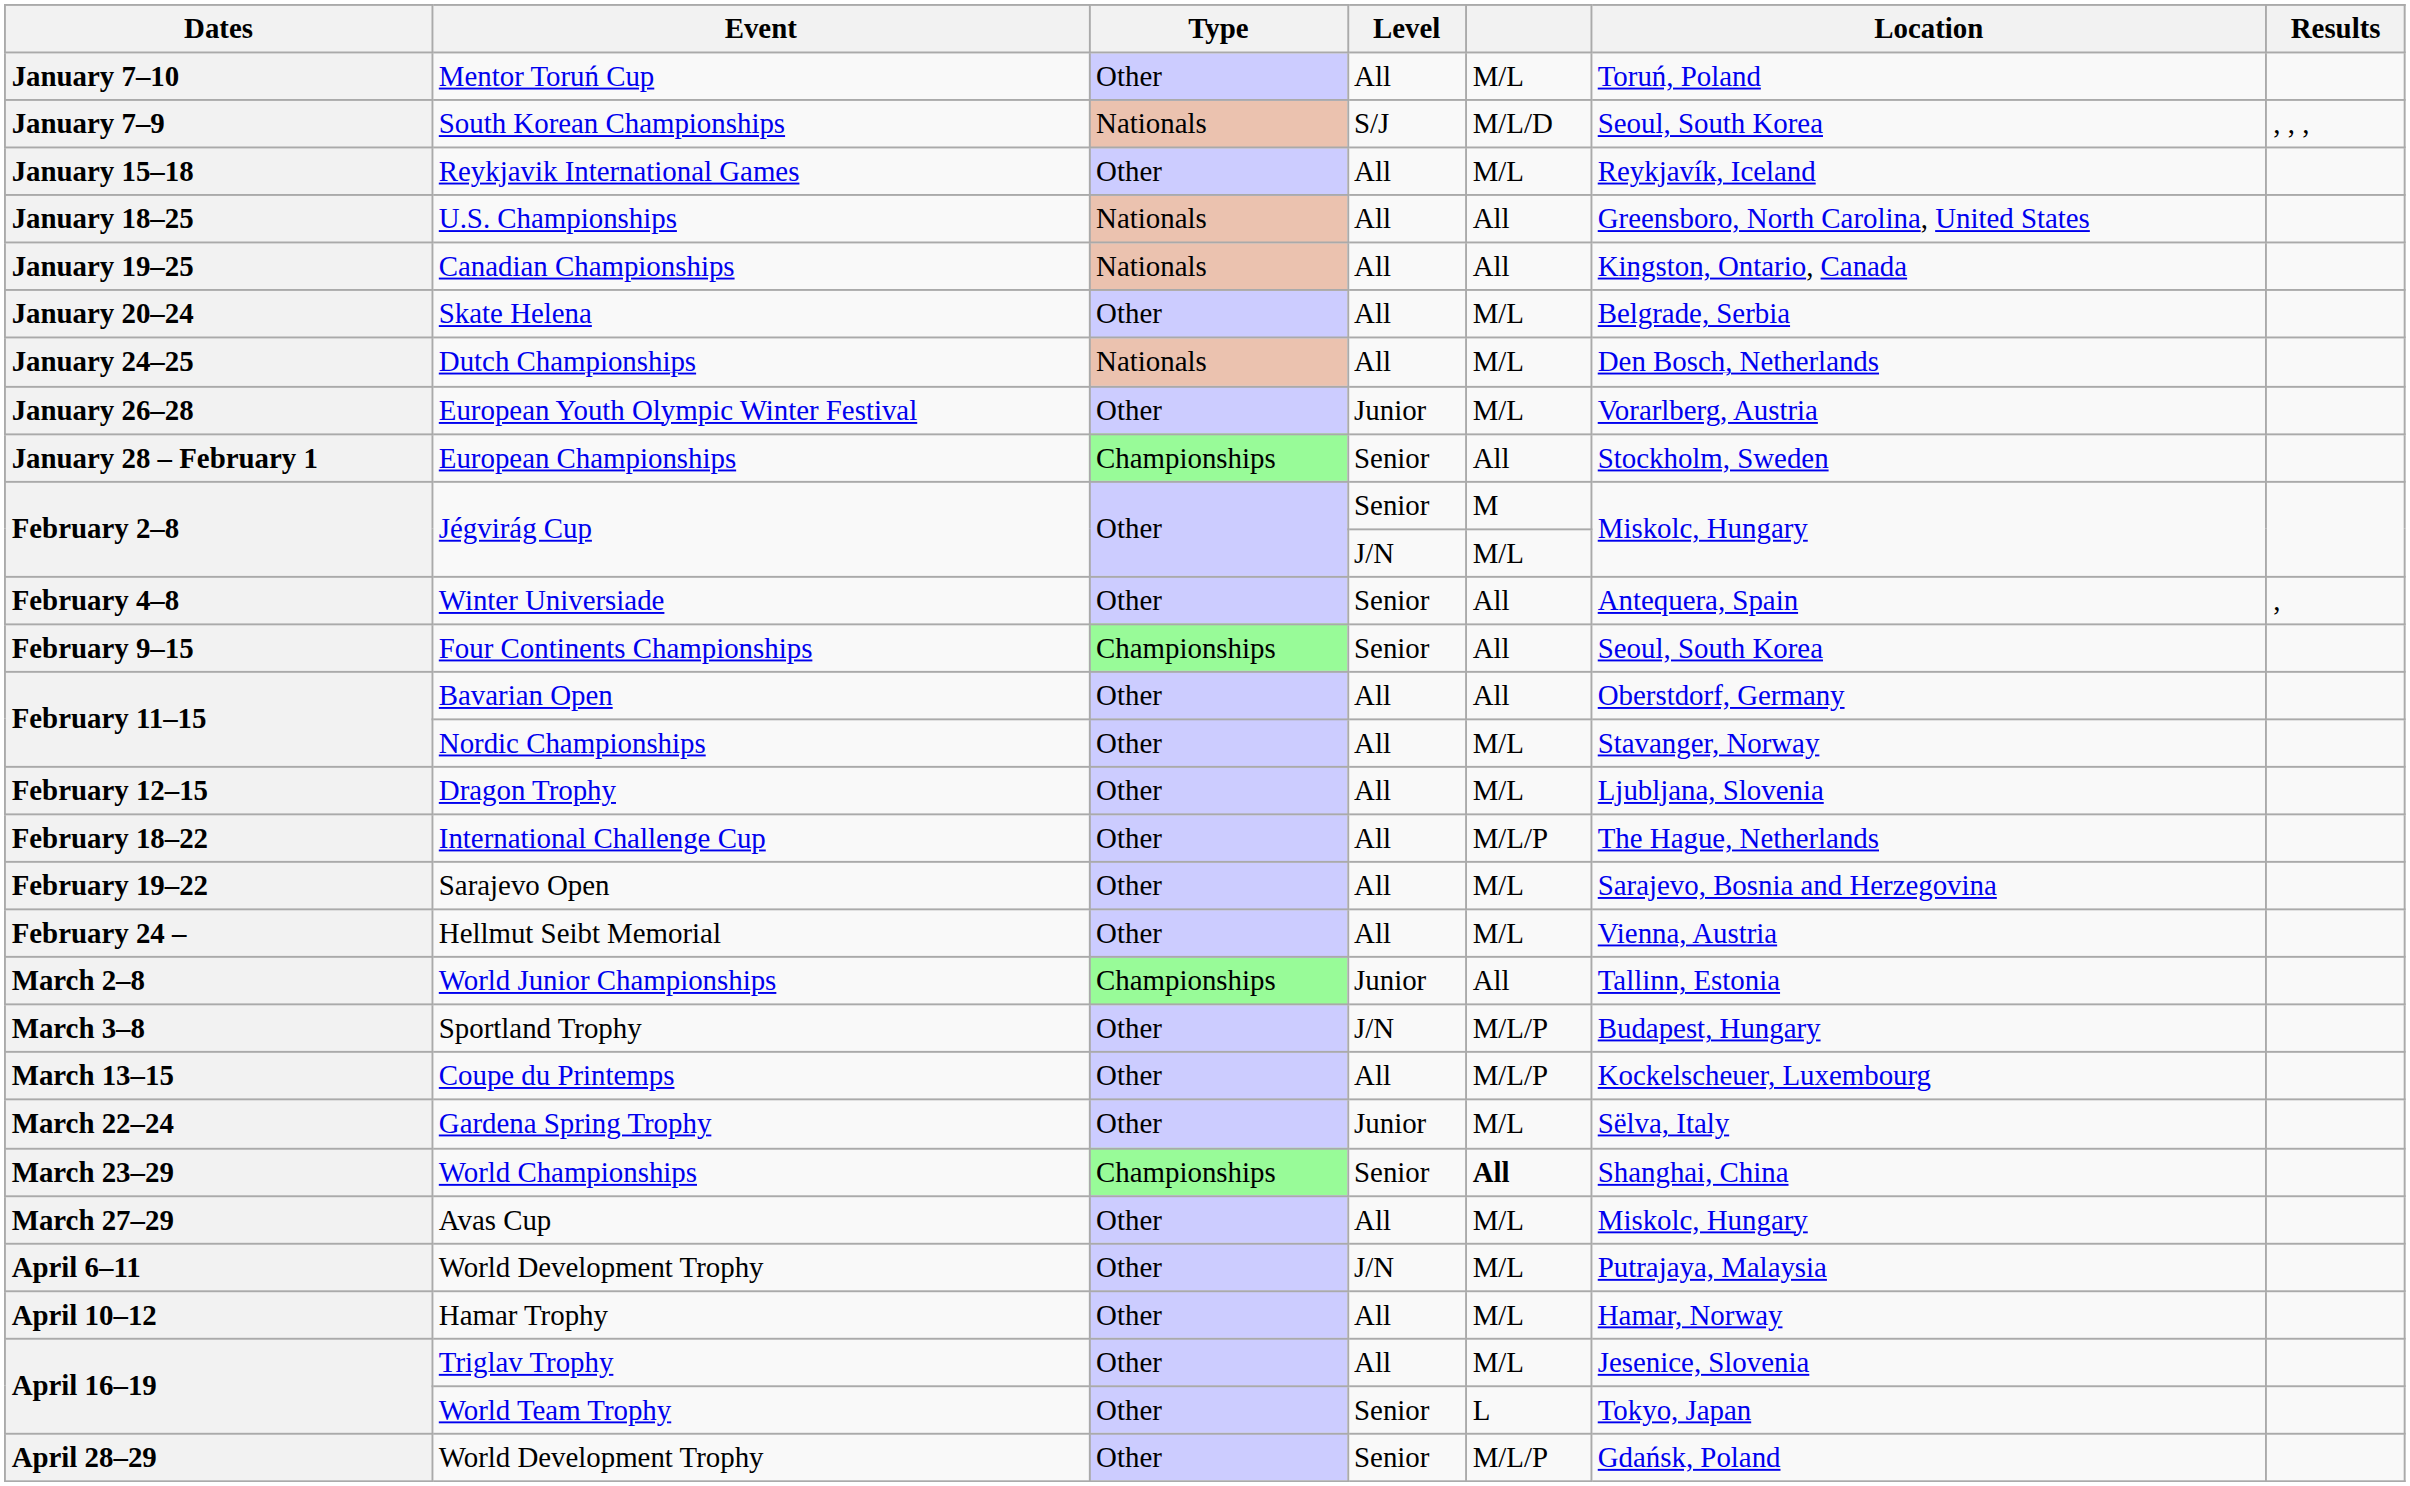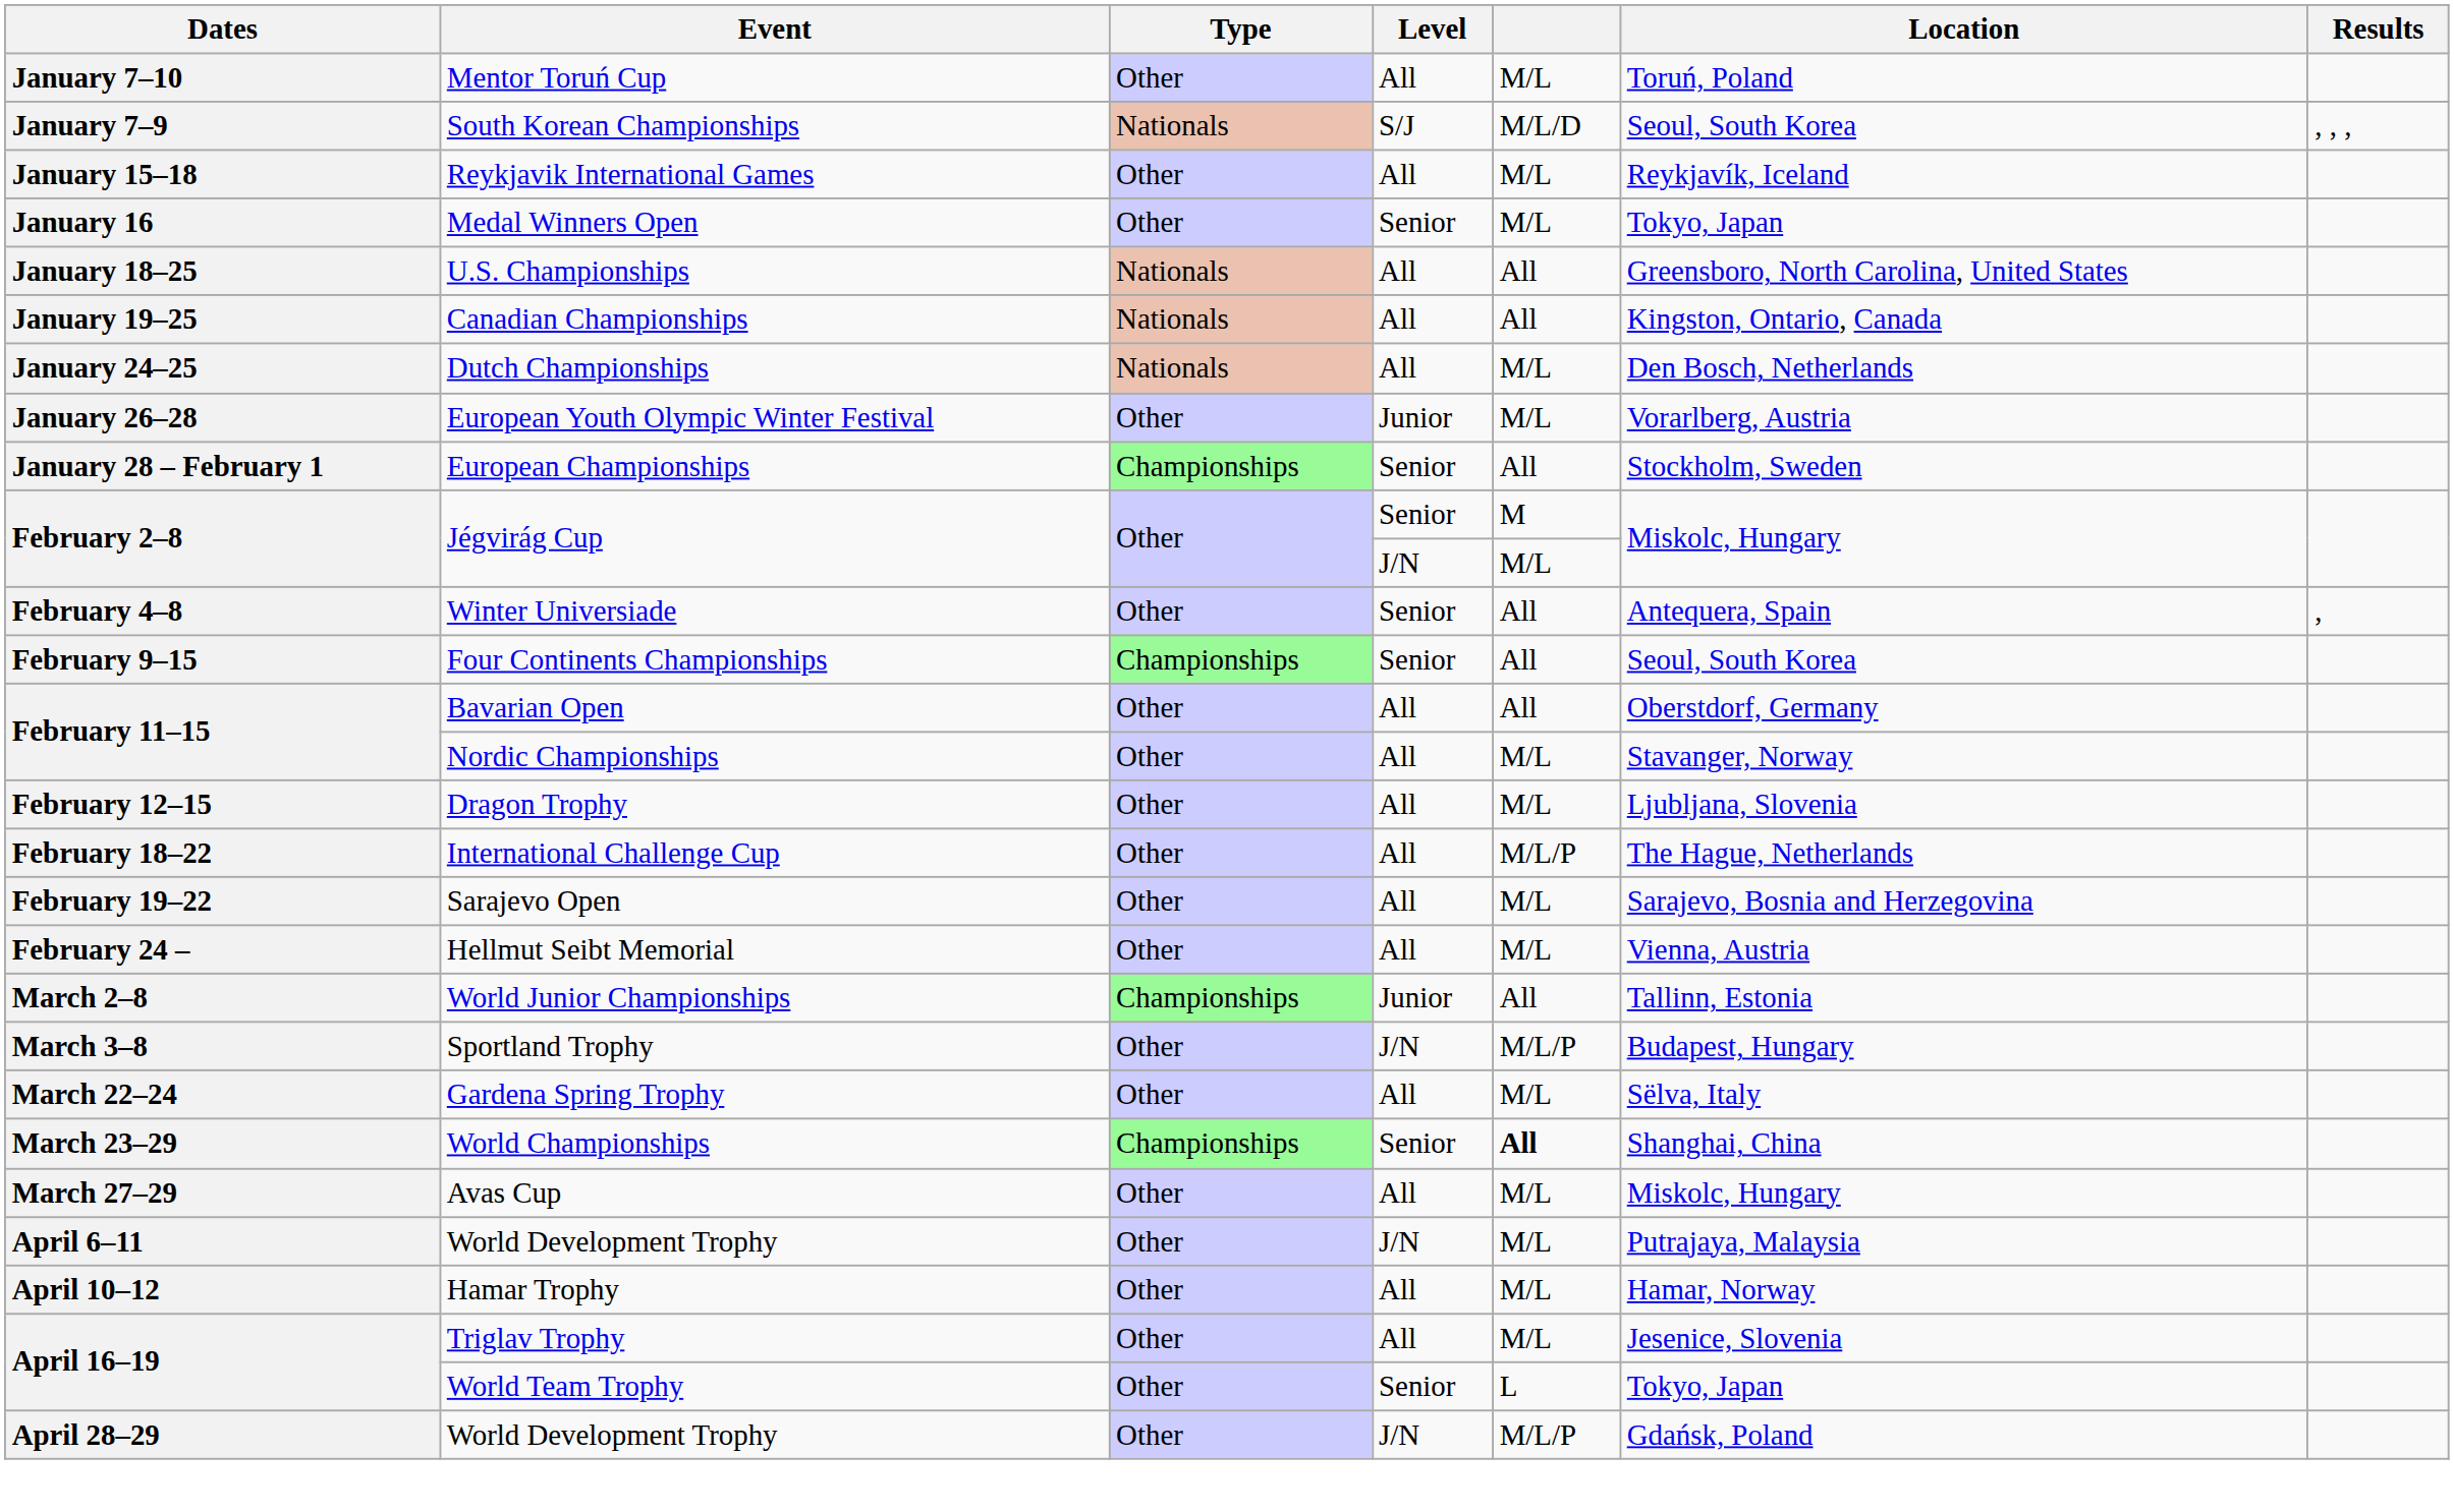+ row: January 16 | Medal Winners Open | Other | Senior | M/L | Tokyo, Japan
- row: January 20–24 | Skate Helena | Other | All | M/L | Belgrade, Serbia
- row: March 13–15 | Coupe du Printemps | Other | All | M/L/P | Kockelscheuer, Luxembourg
March 22–24 | Level: Junior -> All
April 28–29 | Level: Senior -> J/N
